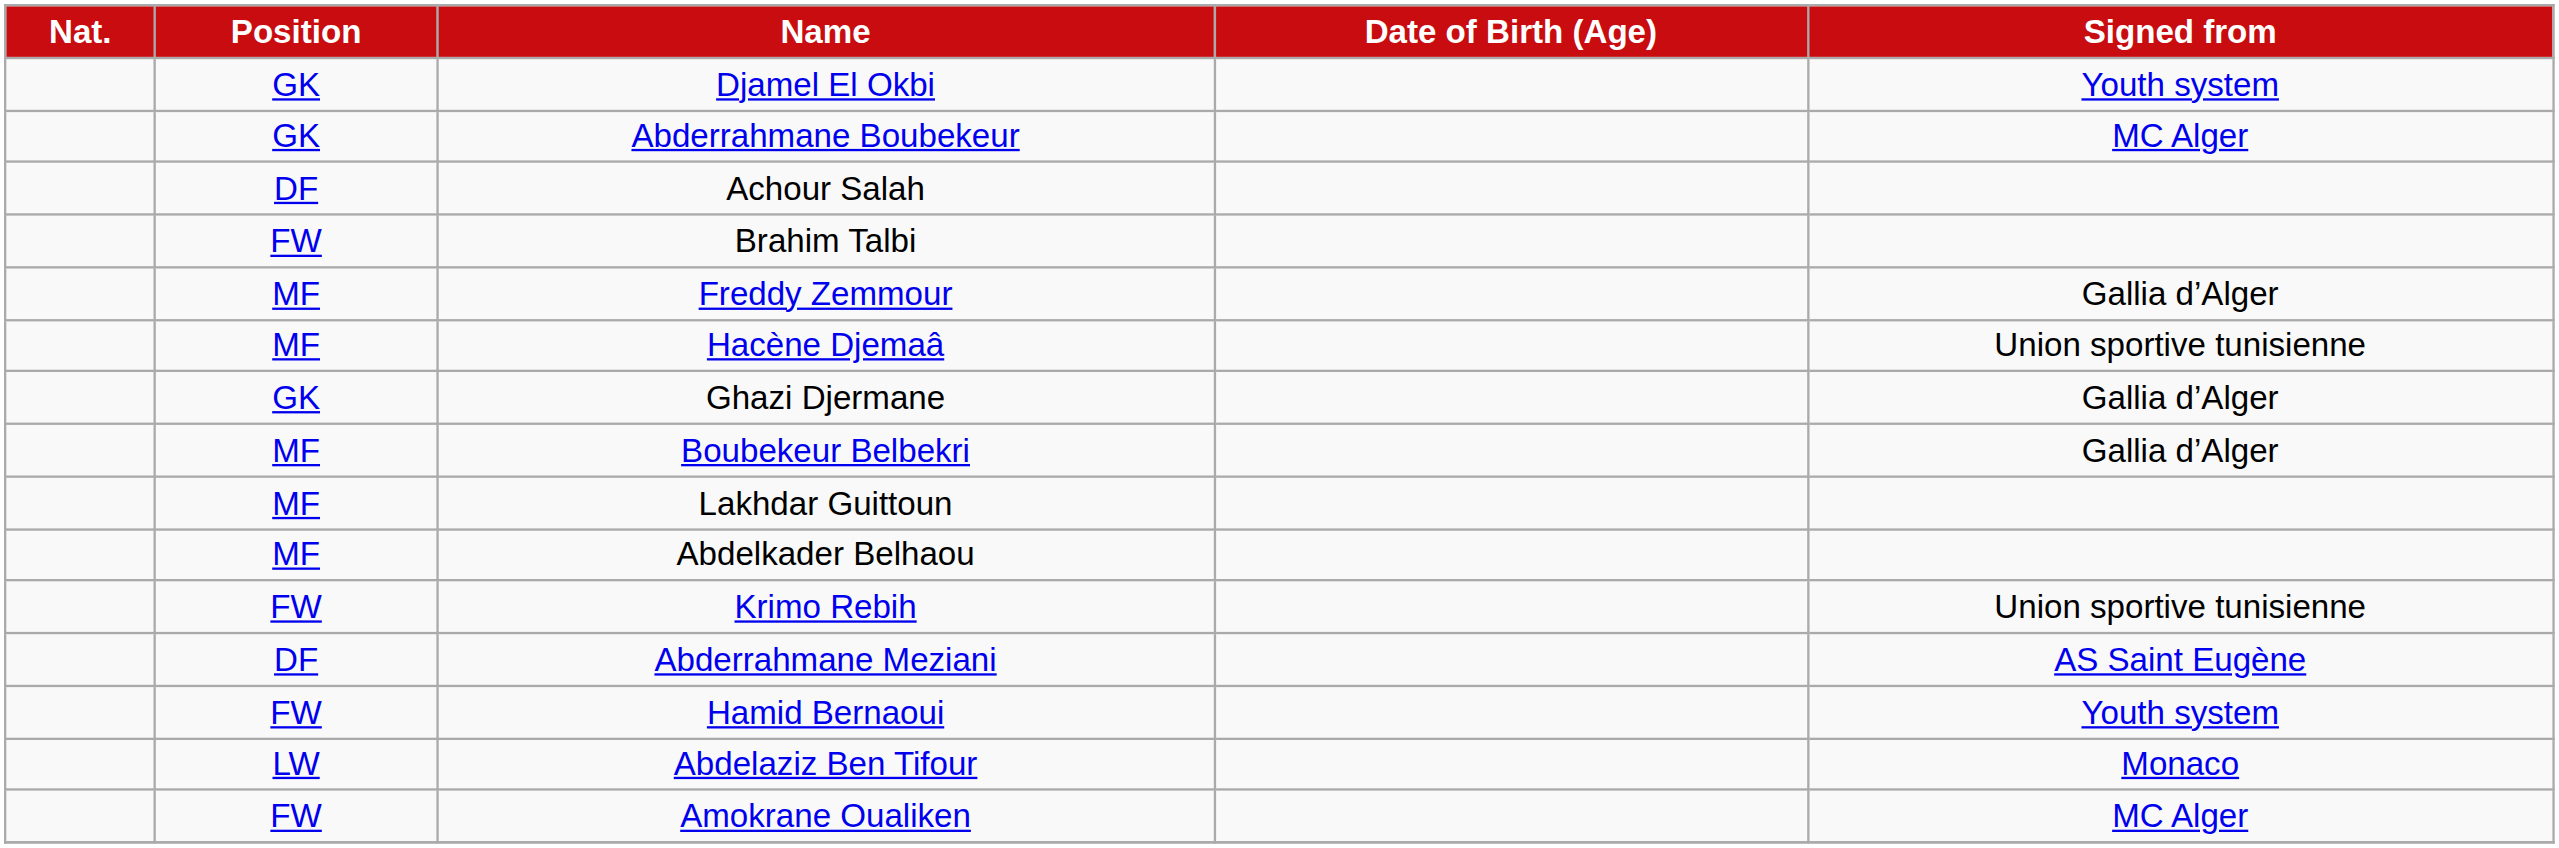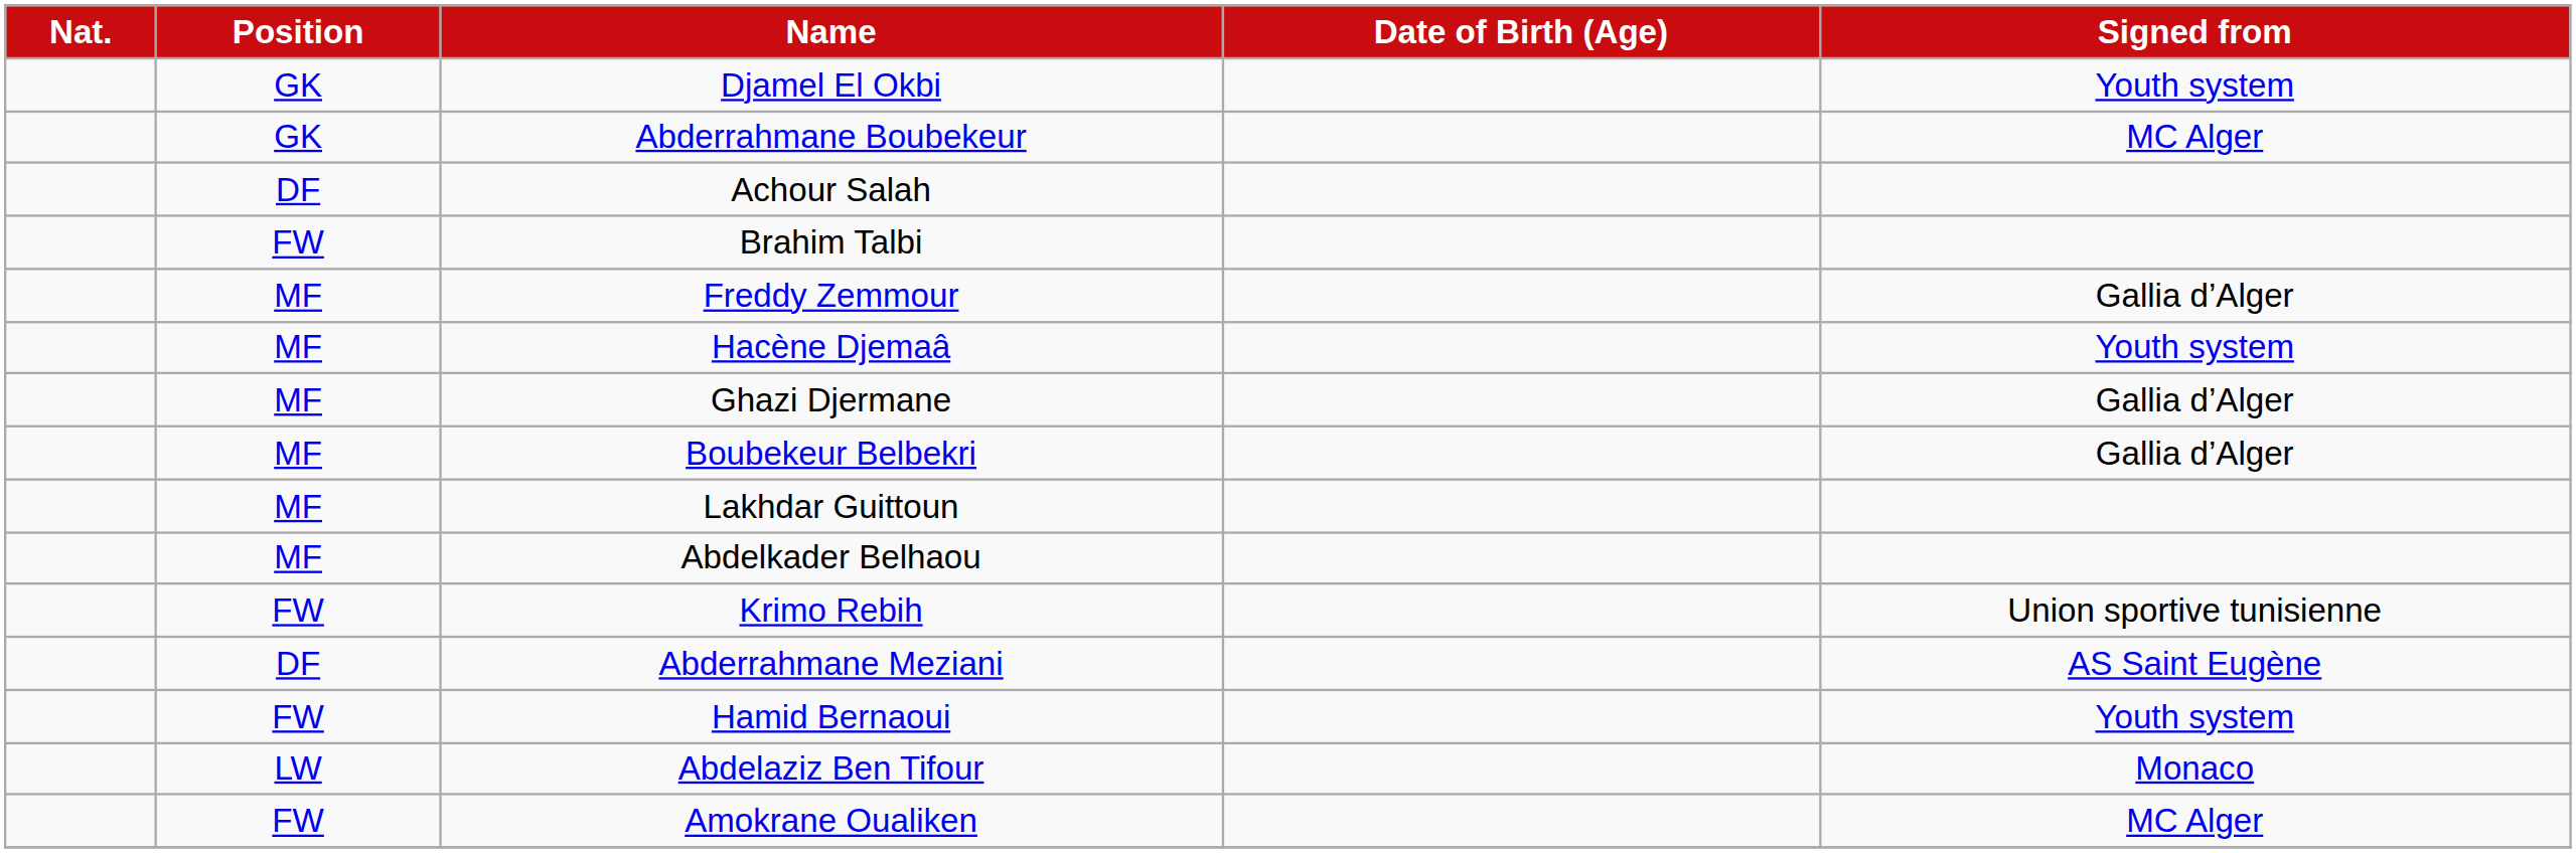Hacène Djemaâ | Signed from: Union sportive tunisienne -> Youth system
Ghazi Djermane | Position: GK -> MF
